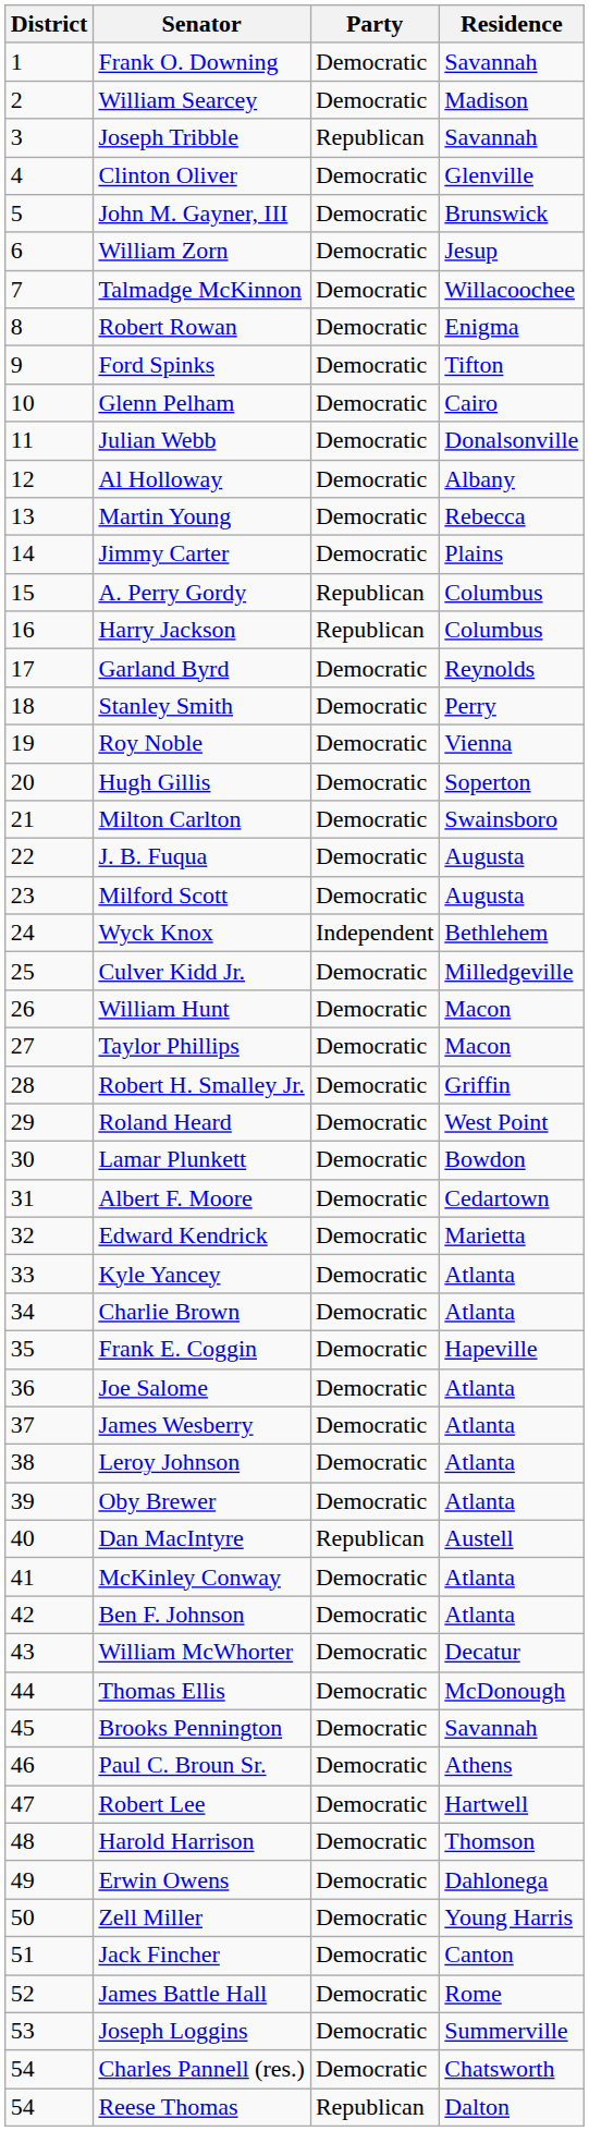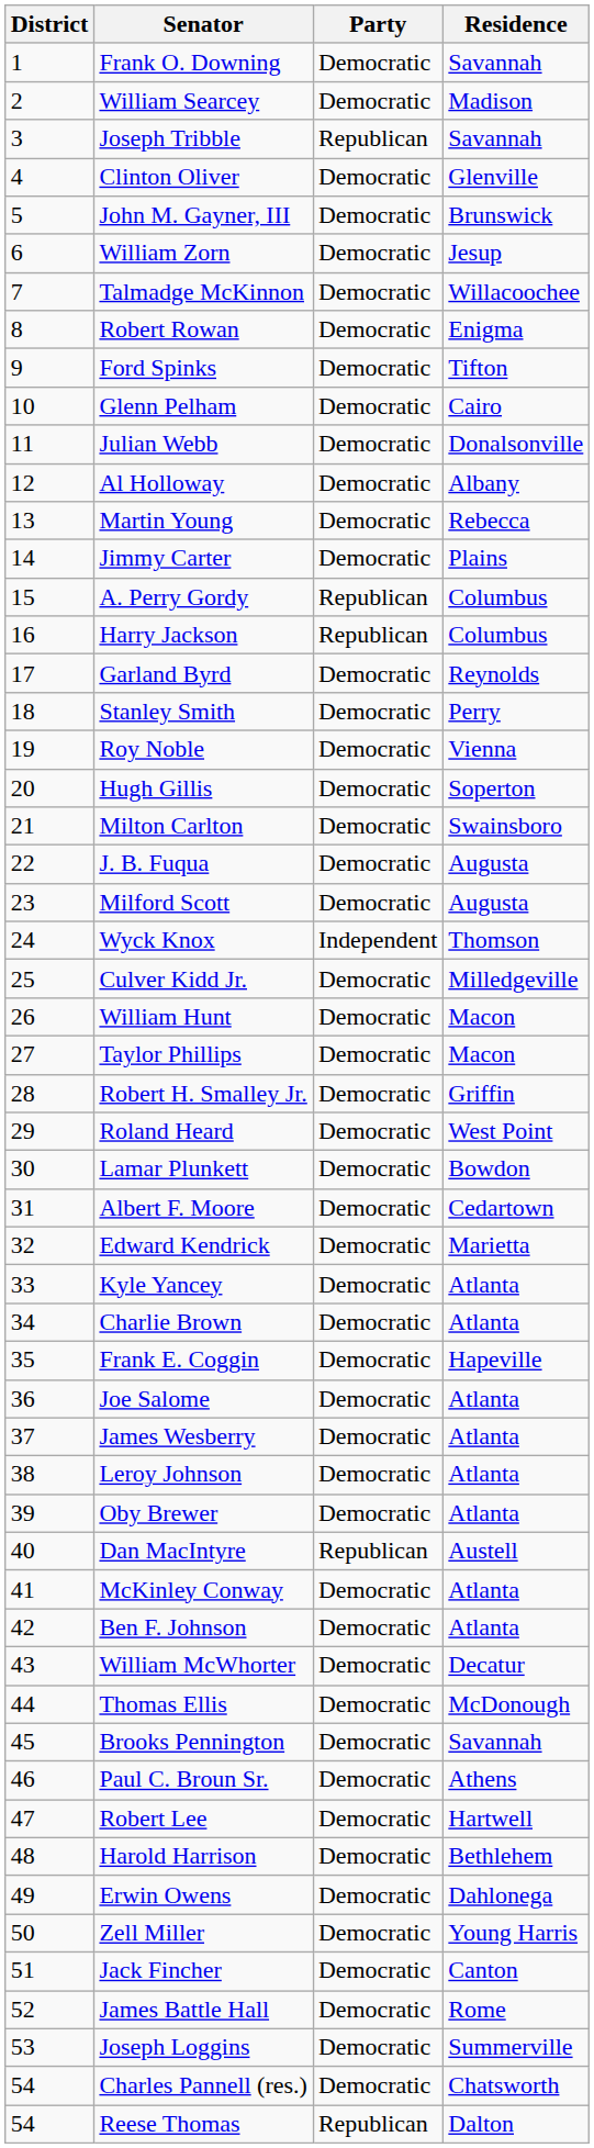Wyck Knox | Residence: Bethlehem -> Thomson
Harold Harrison | Residence: Thomson -> Bethlehem
